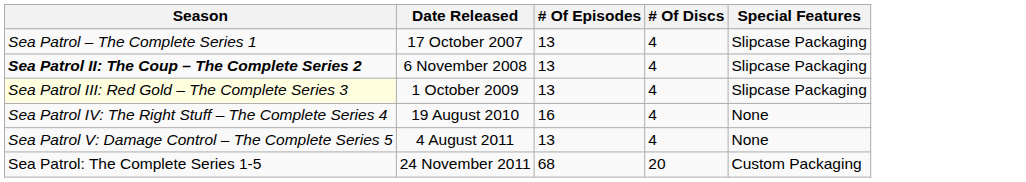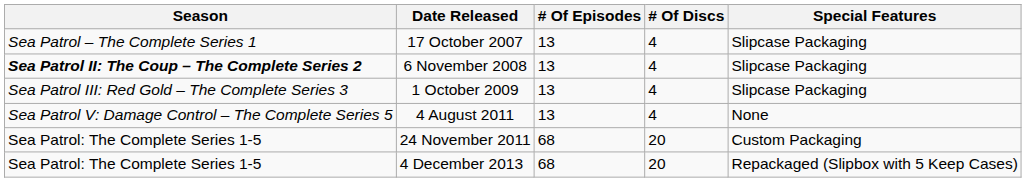1 October 2009 | Season: lightyellow background -> no background
- row: Sea Patrol IV: The Right Stuff – The Complete Series 4 | 19 August 2010 | 16 | 4 | None
+ row: Sea Patrol: The Complete Series 1-5 | 4 December 2013 | 68 | 20 | Repackaged (Slipbox with 5 Keep Cases)
